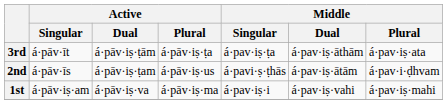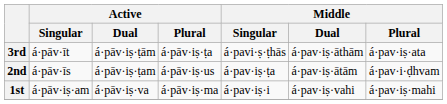3rd | Middle / Singular: á·pav·iṣ·ṭa -> á·pavi·ṣ·ṭhās
2nd | Middle / Singular: á·pavi·ṣ·ṭhās -> á·pav·iṣ·ṭa
